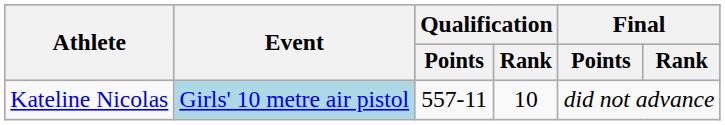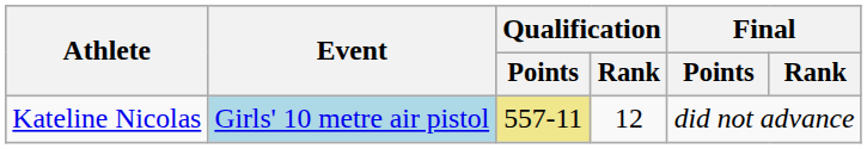Kateline Nicolas | Qualification / Points: no background -> khaki background
Kateline Nicolas | Qualification / Rank: 10 -> 12
